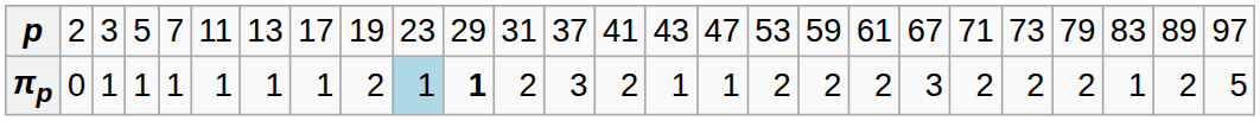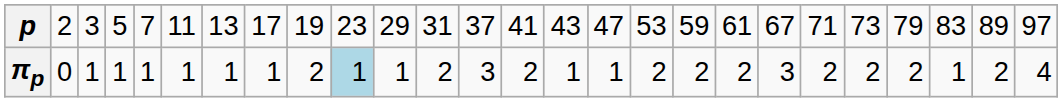πp | column 11: bold -> normal
πp | column 26: 5 -> 4
